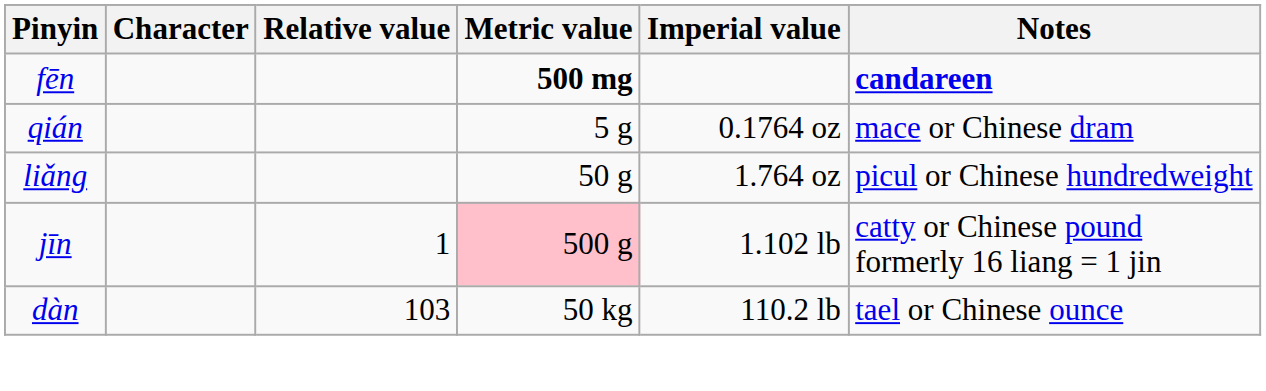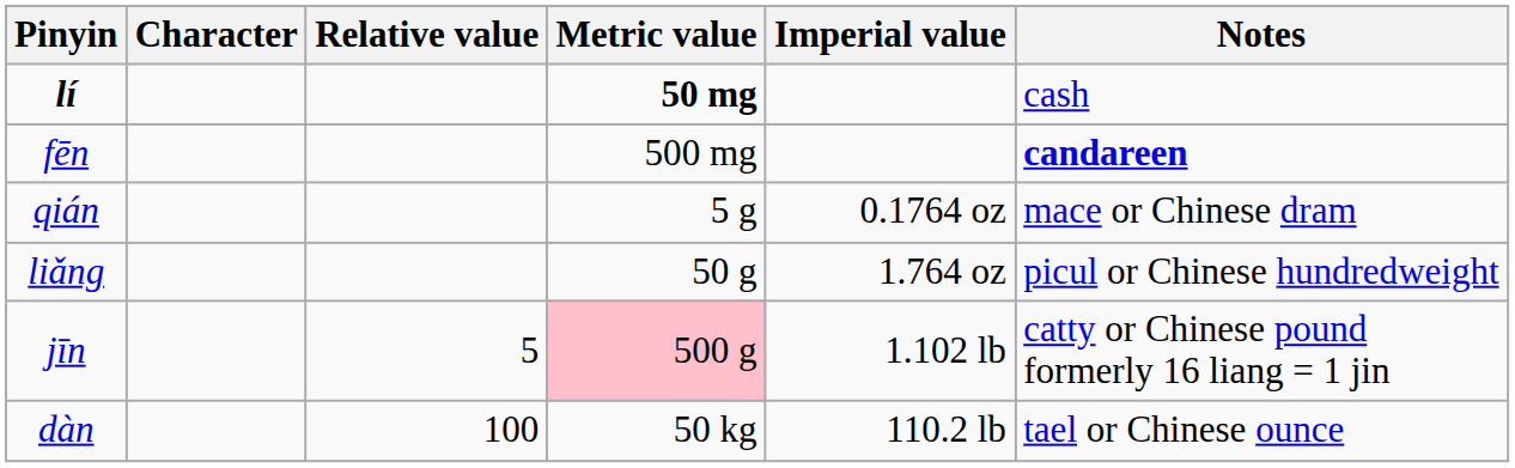+ row: lí | 50 mg | cash
fēn | Metric value: bold -> normal
jīn | Relative value: 1 -> 5
dàn | Relative value: 103 -> 100
